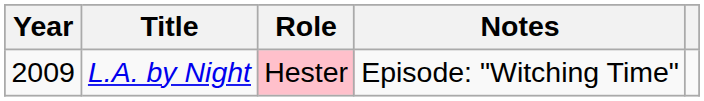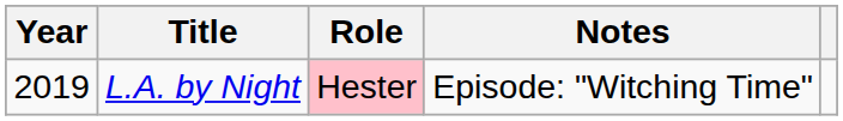L.A. by Night | Year: 2009 -> 2019
